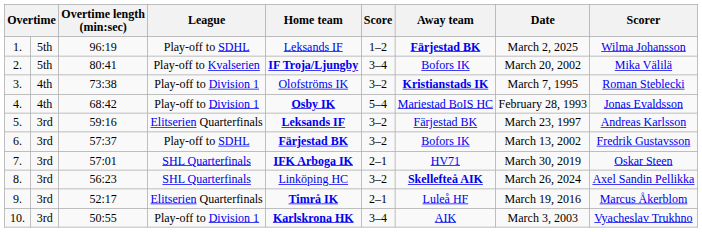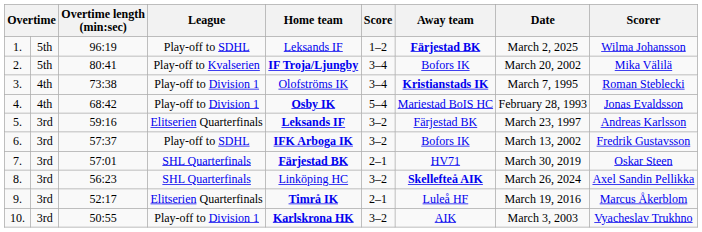3. | Score: 3–2 -> 3–4
6. | Home team: Färjestad BK -> IFK Arboga IK
7. | Home team: IFK Arboga IK -> Färjestad BK
10. | Score: 3–4 -> 3–2
